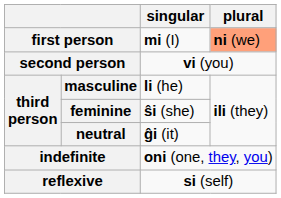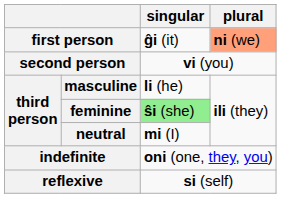first person | singular: mi (I) -> ĝi (it)
feminine | singular: no background -> lightgreen background
neutral | singular: ĝi (it) -> mi (I)
